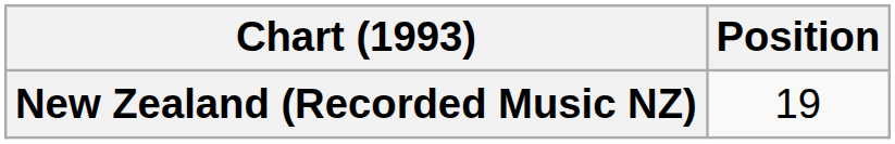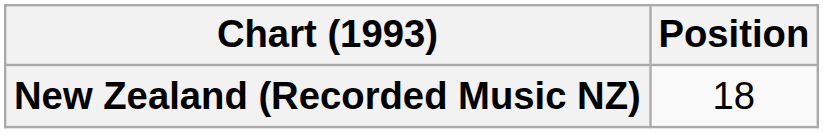New Zealand (Recorded Music NZ) | Position: 19 -> 18
